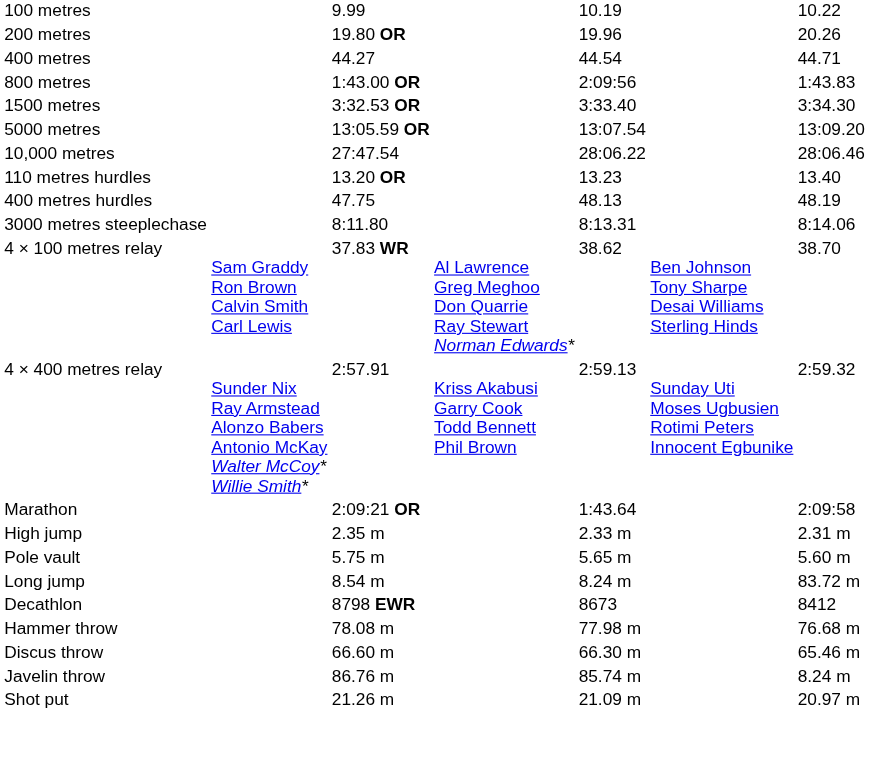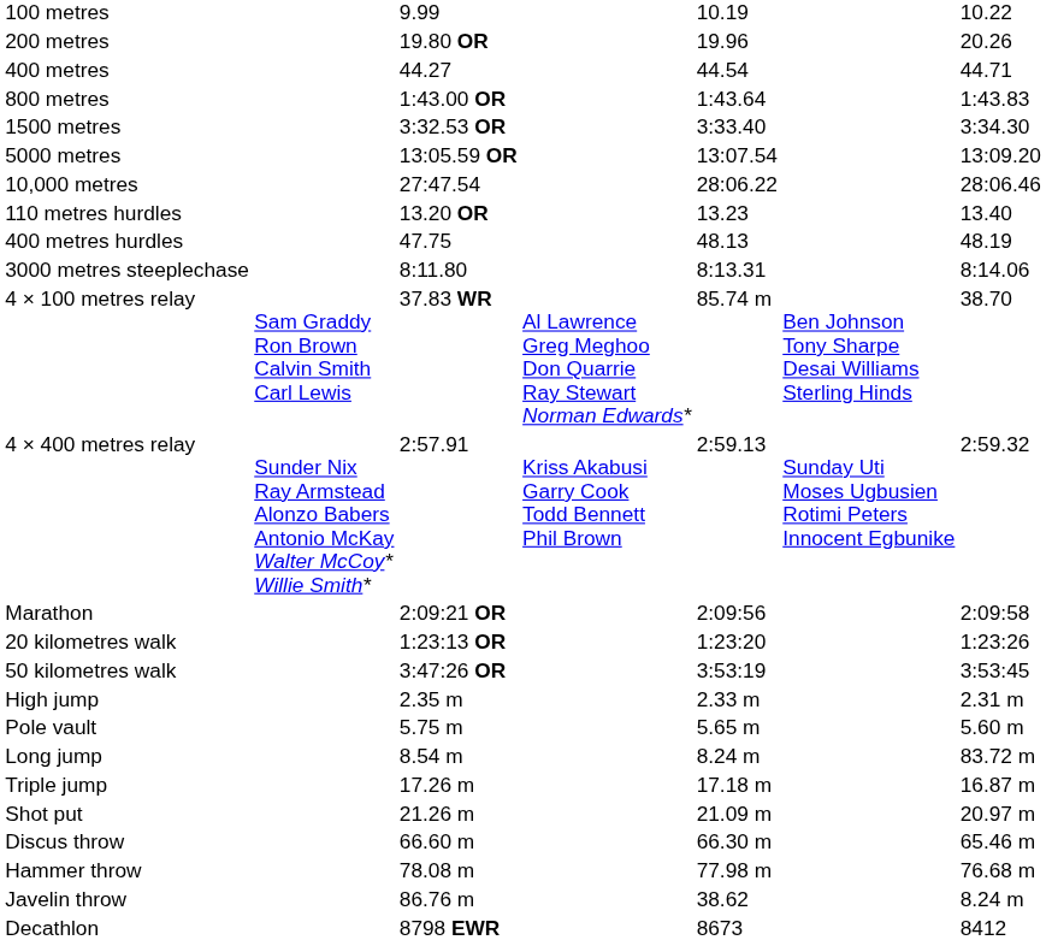800 metres | column 5: 2:09:56 -> 1:43.64
4 × 100 metres relay | column 5: 38.62 -> 85.74 m
Marathon | column 5: 1:43.64 -> 2:09:56
+ row: 20 kilometres walk | 1:23:13 OR | 1:23:20 | 1:23:26
+ row: 50 kilometres walk | 3:47:26 OR | 3:53:19 | 3:53:45
+ row: Triple jump | 17.26 m | 17.18 m | 16.87 m
rows swapped: Shot put <-> Decathlon
rows swapped: Discus throw <-> Hammer throw
Javelin throw | column 5: 85.74 m -> 38.62
